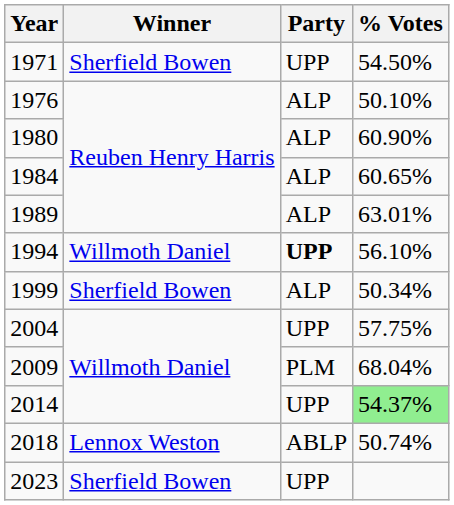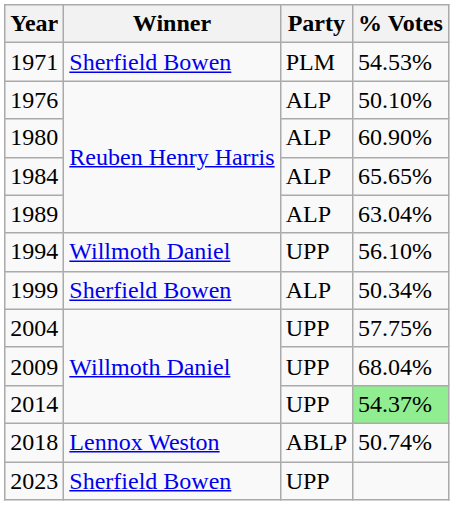1971 | Party: UPP -> PLM
1971 | % Votes: 54.50% -> 54.53%
1984 | % Votes: 60.65% -> 65.65%
1989 | % Votes: 63.01% -> 63.04%
1994 | Party: bold -> normal
2009 | Party: PLM -> UPP
